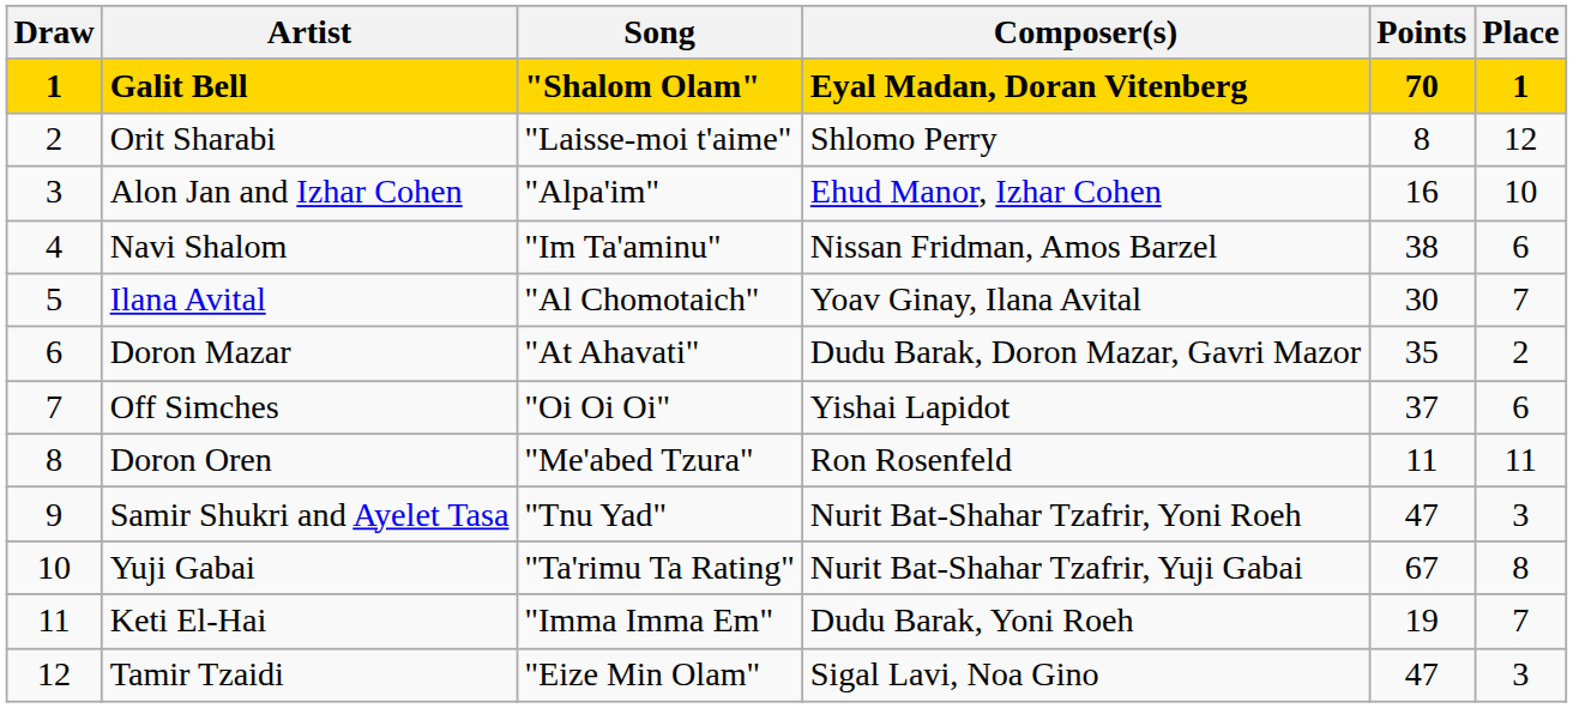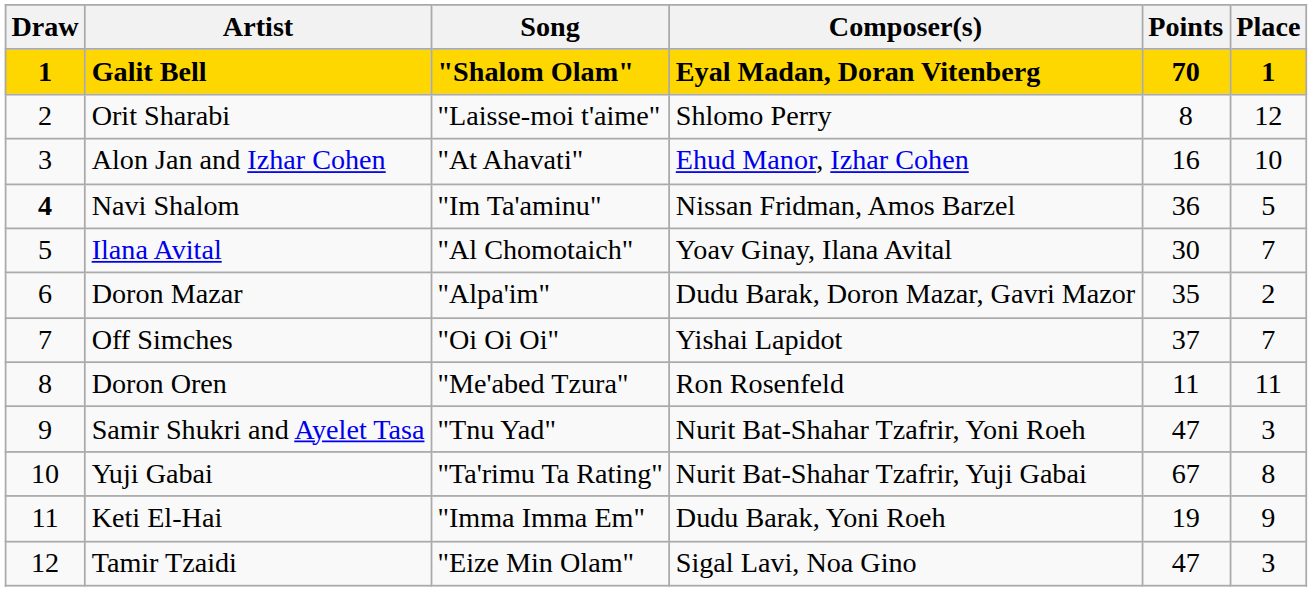Alon Jan and Izhar Cohen | Song: "Alpa'im" -> "At Ahavati"
Navi Shalom | Draw: normal -> bold
Navi Shalom | Points: 38 -> 36
Navi Shalom | Place: 6 -> 5
Doron Mazar | Song: "At Ahavati" -> "Alpa'im"
Off Simches | Place: 6 -> 7
Keti El-Hai | Place: 7 -> 9
